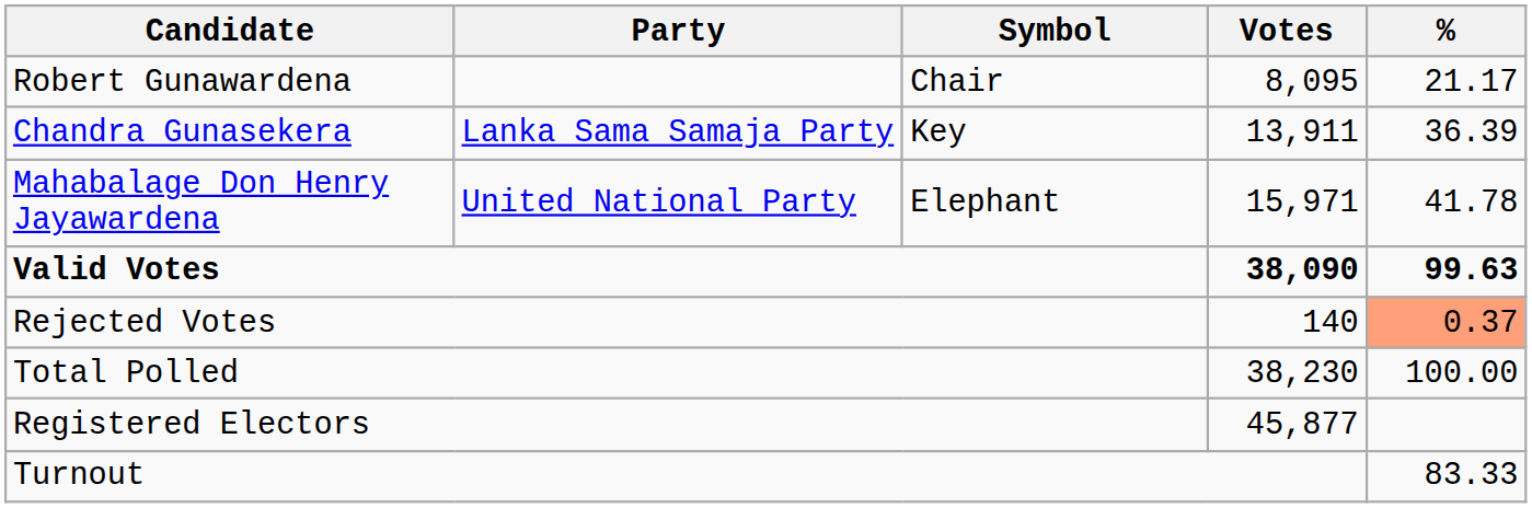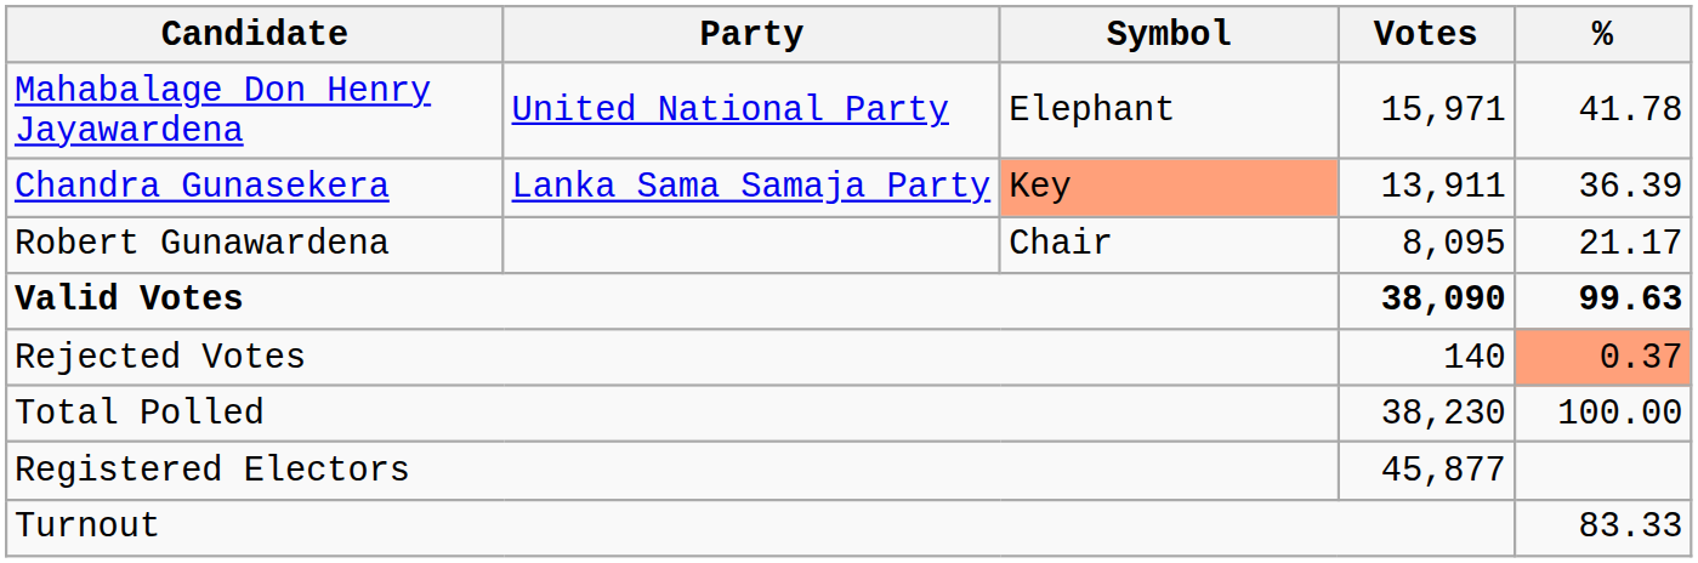rows swapped: Mahabalage Don Henry Jayawardena <-> Robert Gunawardena
Chandra Gunasekera | Symbol: no background -> lightsalmon background
